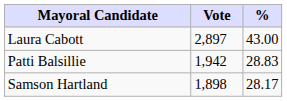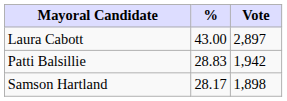columns swapped: Vote <-> %
